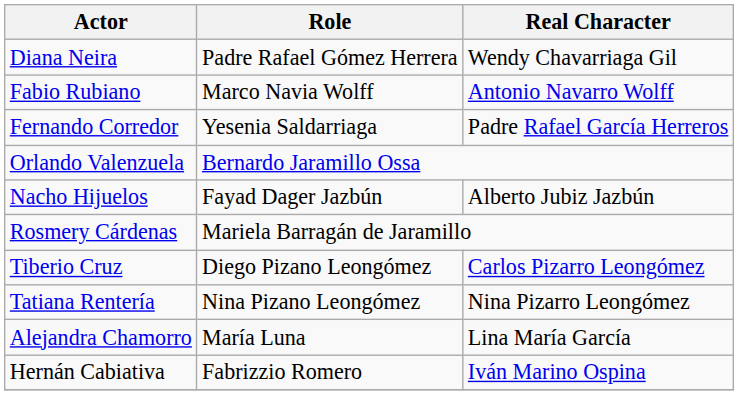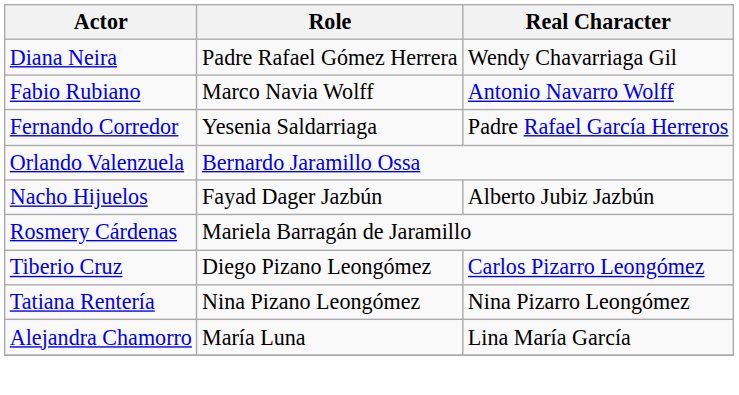- row: Hernán Cabiativa | Fabrizzio Romero | Iván Marino Ospina
